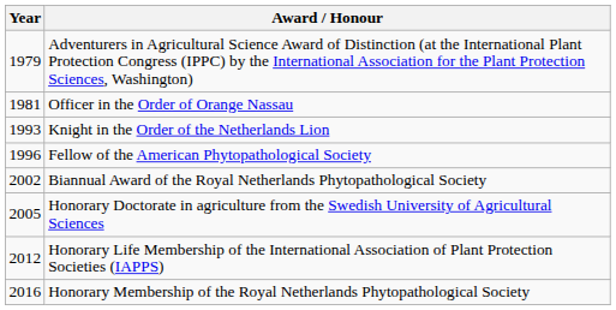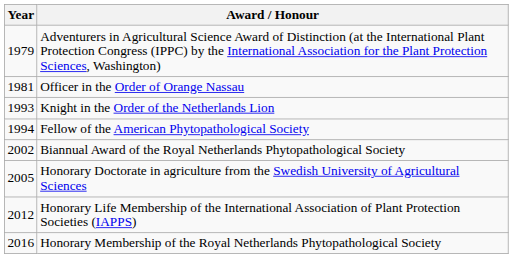Fellow of the American Phytopathological Society | Year: 1996 -> 1994
